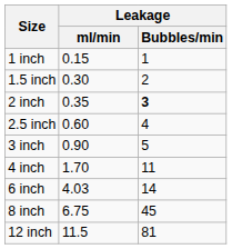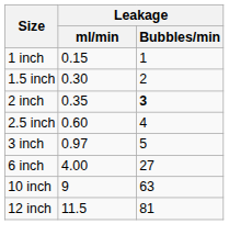3 inch | Leakage / ml/min: 0.90 -> 0.97
- row: 4 inch | 1.70 | 11
6 inch | Leakage / ml/min: 4.03 -> 4.00
6 inch | Leakage / Bubbles/min: 14 -> 27
- row: 8 inch | 6.75 | 45
+ row: 10 inch | 9 | 63
